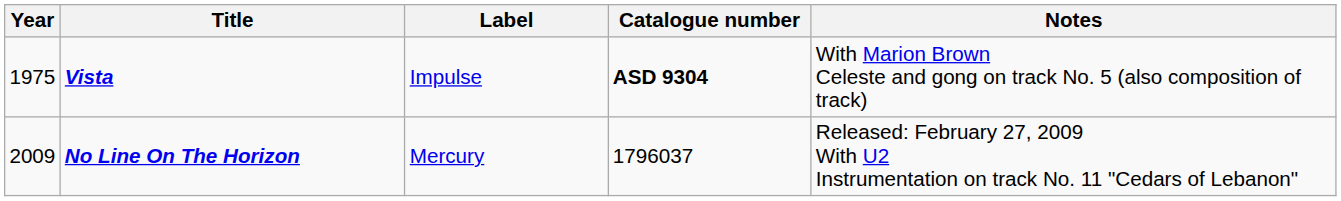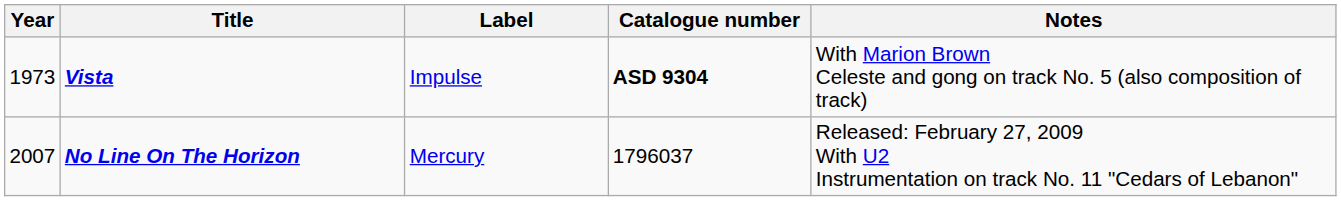Vista | Year: 1975 -> 1973
No Line On The Horizon | Year: 2009 -> 2007
